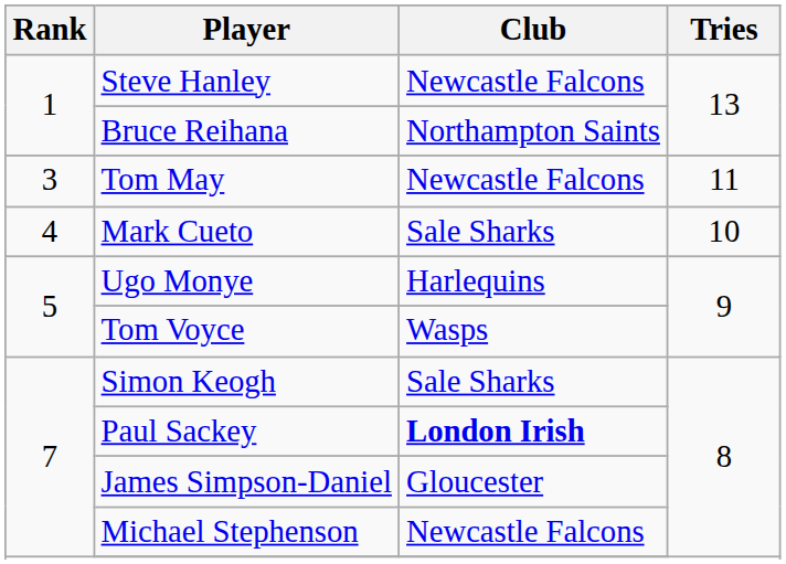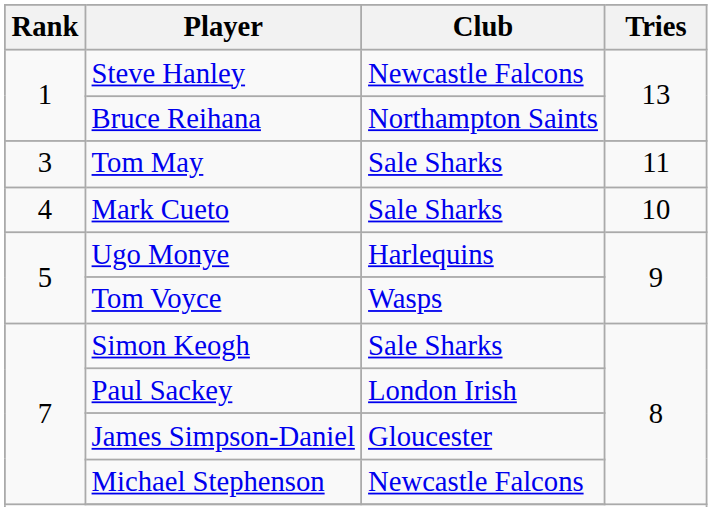Tom May | Club: Newcastle Falcons -> Sale Sharks
Paul Sackey | Club: bold -> normal
